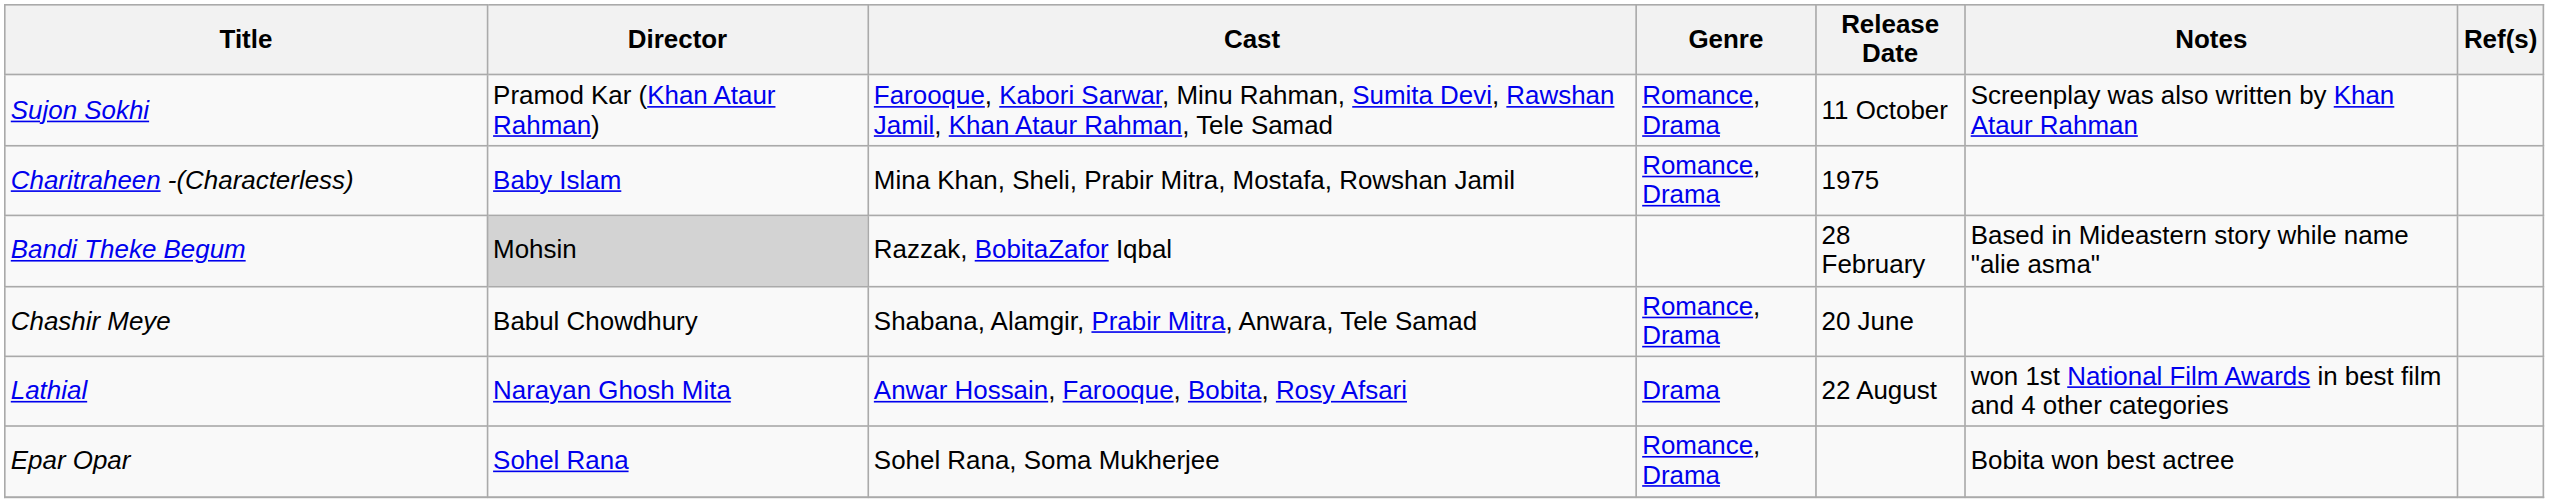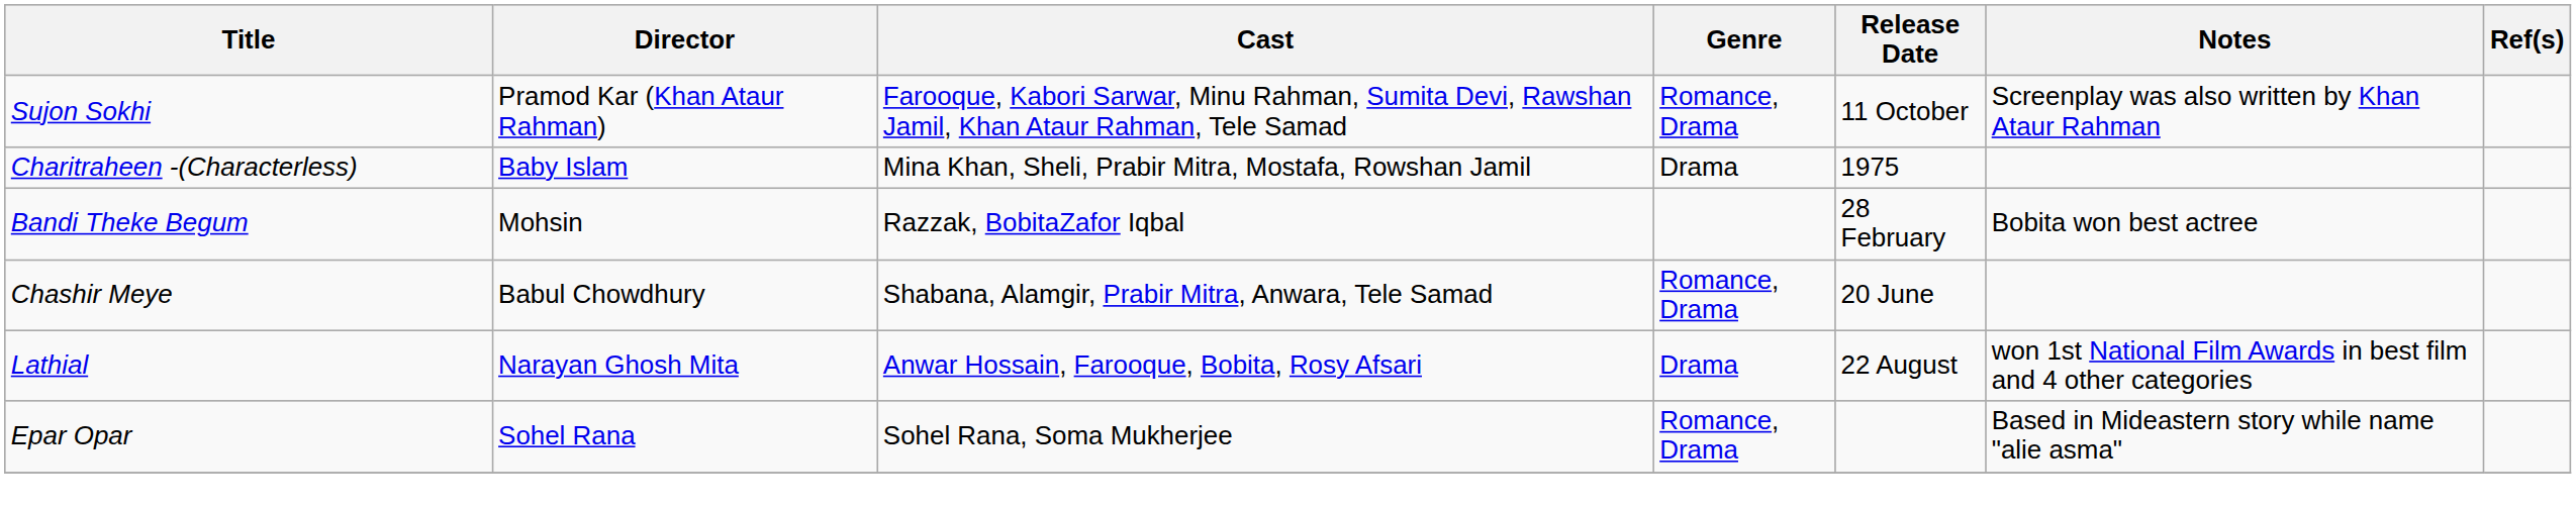Charitraheen -(Characterless) | Genre: Romance, Drama -> Drama
Bandi Theke Begum | Director: lightgrey background -> no background
Bandi Theke Begum | Notes: Based in Mideastern story while name "alie asma" -> Bobita won best actree
Epar Opar | Notes: Bobita won best actree -> Based in Mideastern story while name "alie asma"
